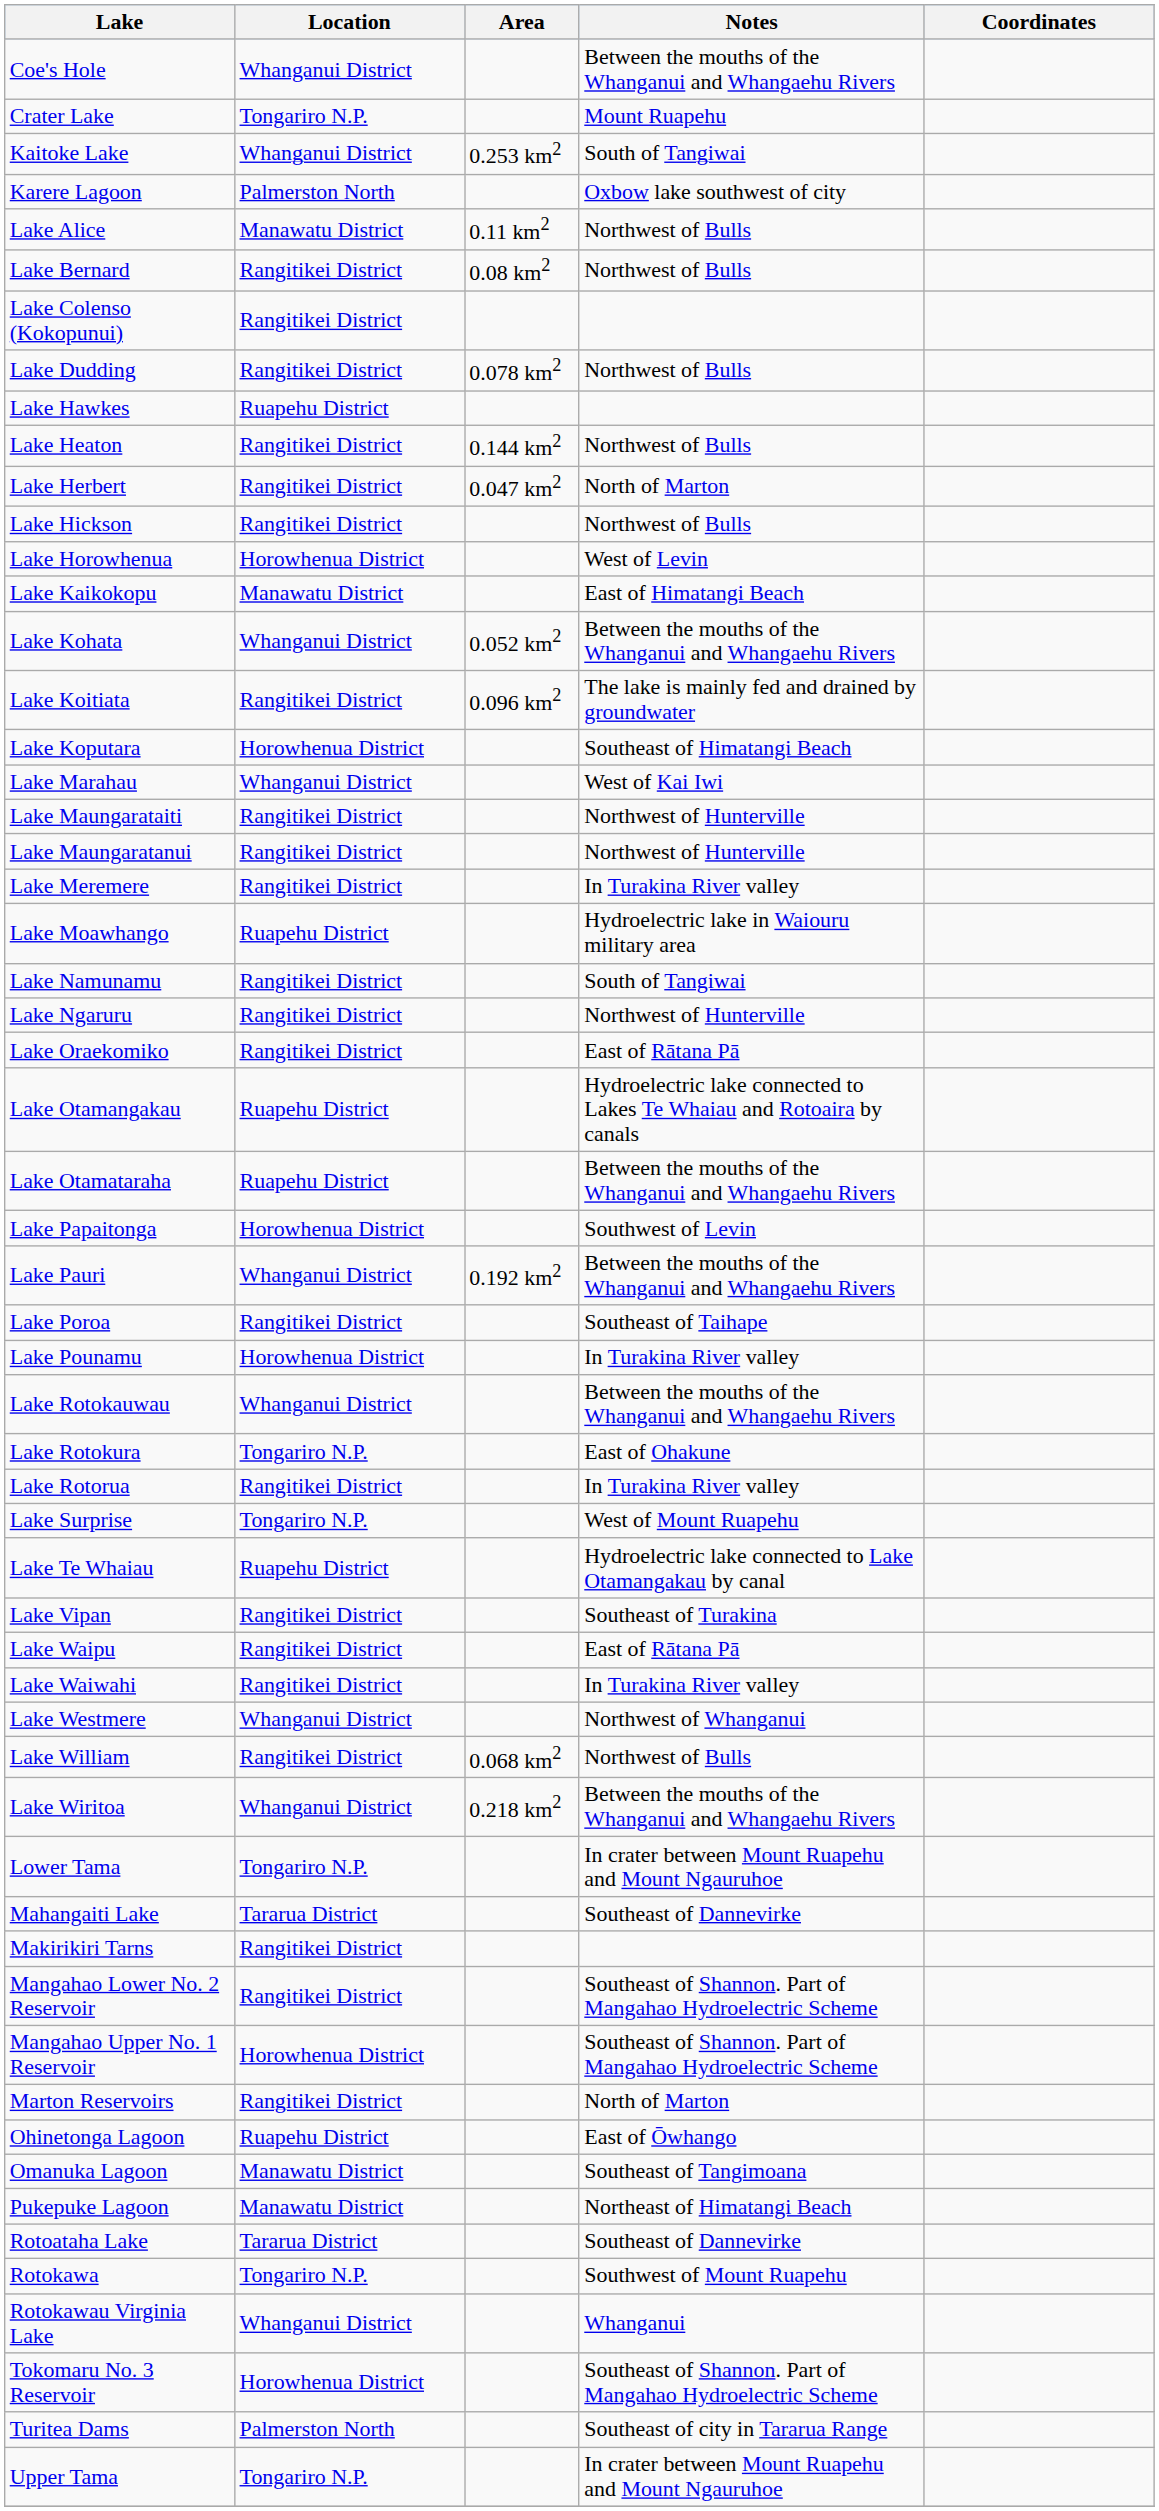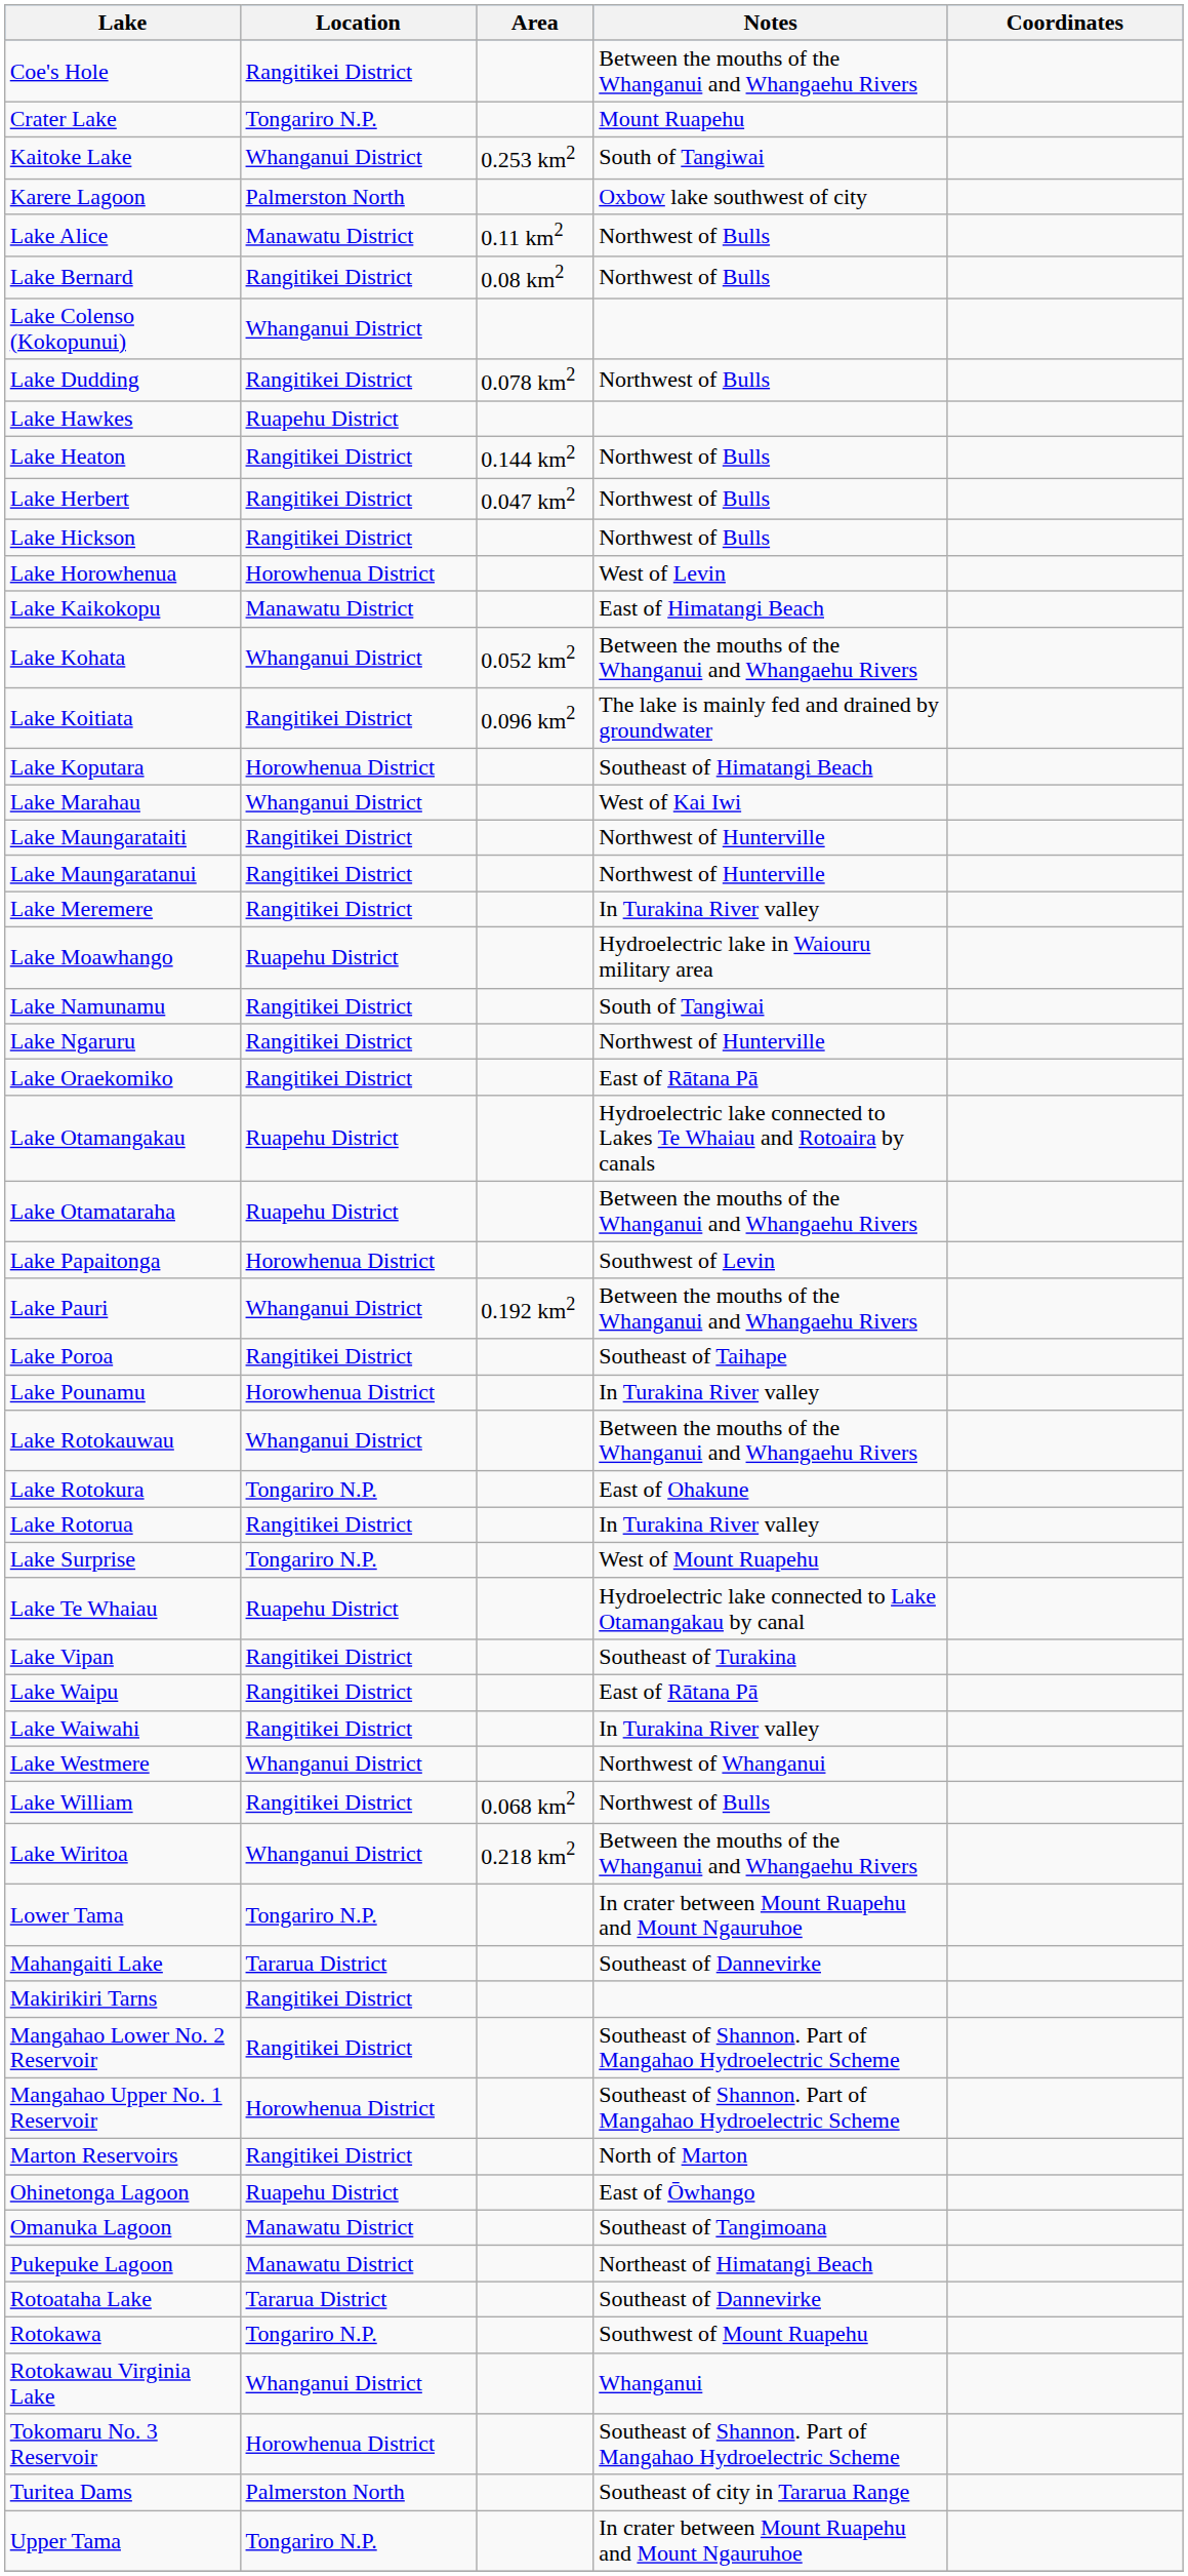Coe's Hole | Location: Whanganui District -> Rangitikei District
Lake Colenso (Kokopunui) | Location: Rangitikei District -> Whanganui District
Lake Herbert | Notes: North of Marton -> Northwest of Bulls
